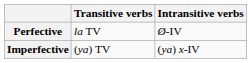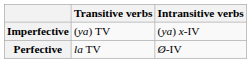rows swapped: Imperfective <-> Perfective
